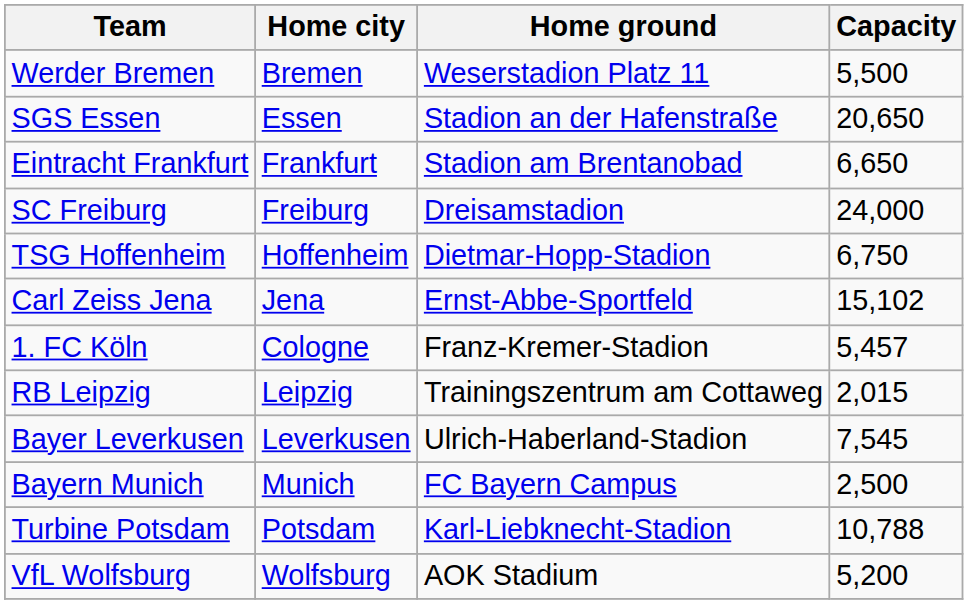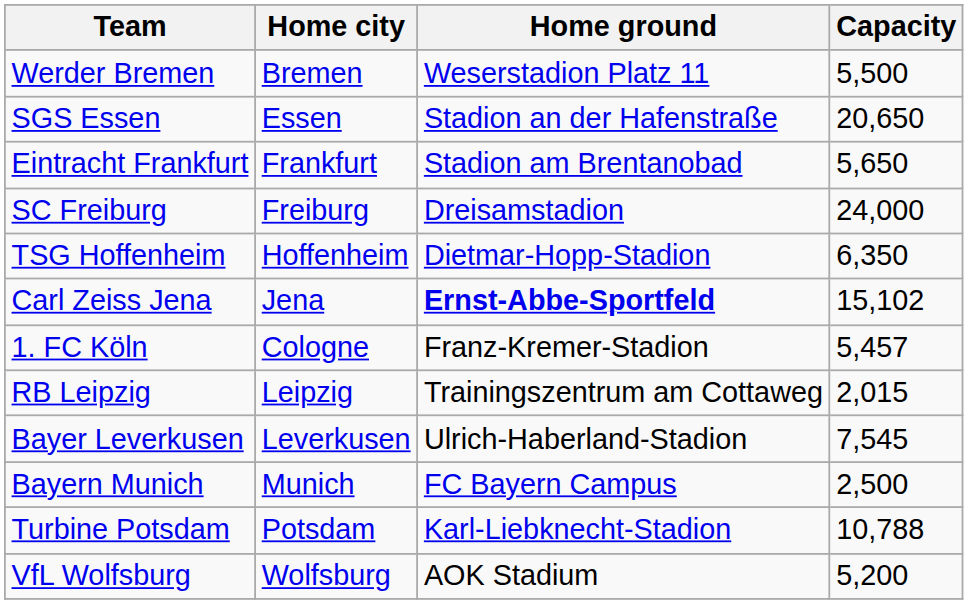Eintracht Frankfurt | Capacity: 6,650 -> 5,650
TSG Hoffenheim | Capacity: 6,750 -> 6,350
Carl Zeiss Jena | Home ground: normal -> bold
